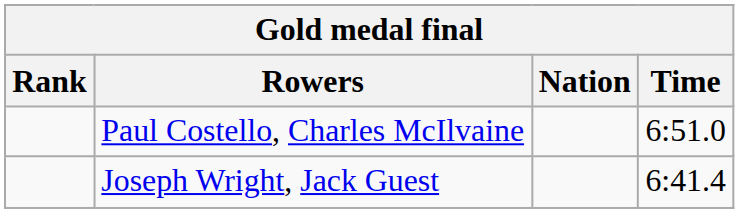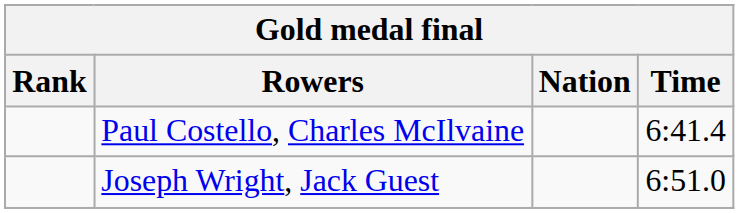Paul Costello, Charles McIlvaine | Time: 6:51.0 -> 6:41.4
Joseph Wright, Jack Guest | Time: 6:41.4 -> 6:51.0
